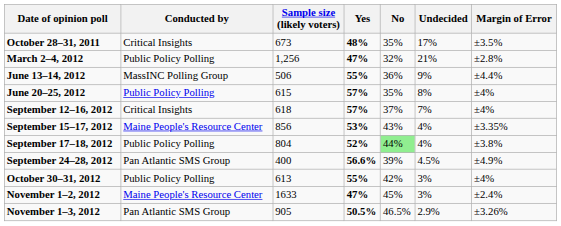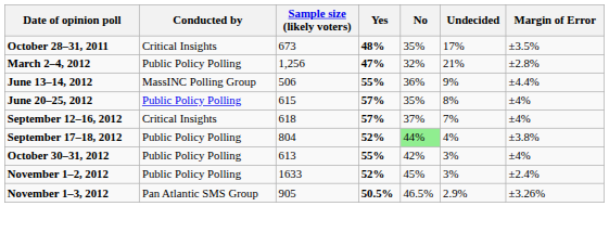- row: September 15–17, 2012 | Maine People's Resource Center | 856 | 53% | 43% | 4% | ±3.35%
- row: September 24–28, 2012 | Pan Atlantic SMS Group | 400 | 56.6% | 39% | 4.5% | ±4.9%
November 1–2, 2012 | Conducted by: Maine People's Resource Center -> Public Policy Polling
November 1–2, 2012 | Yes: 47% -> 52%
